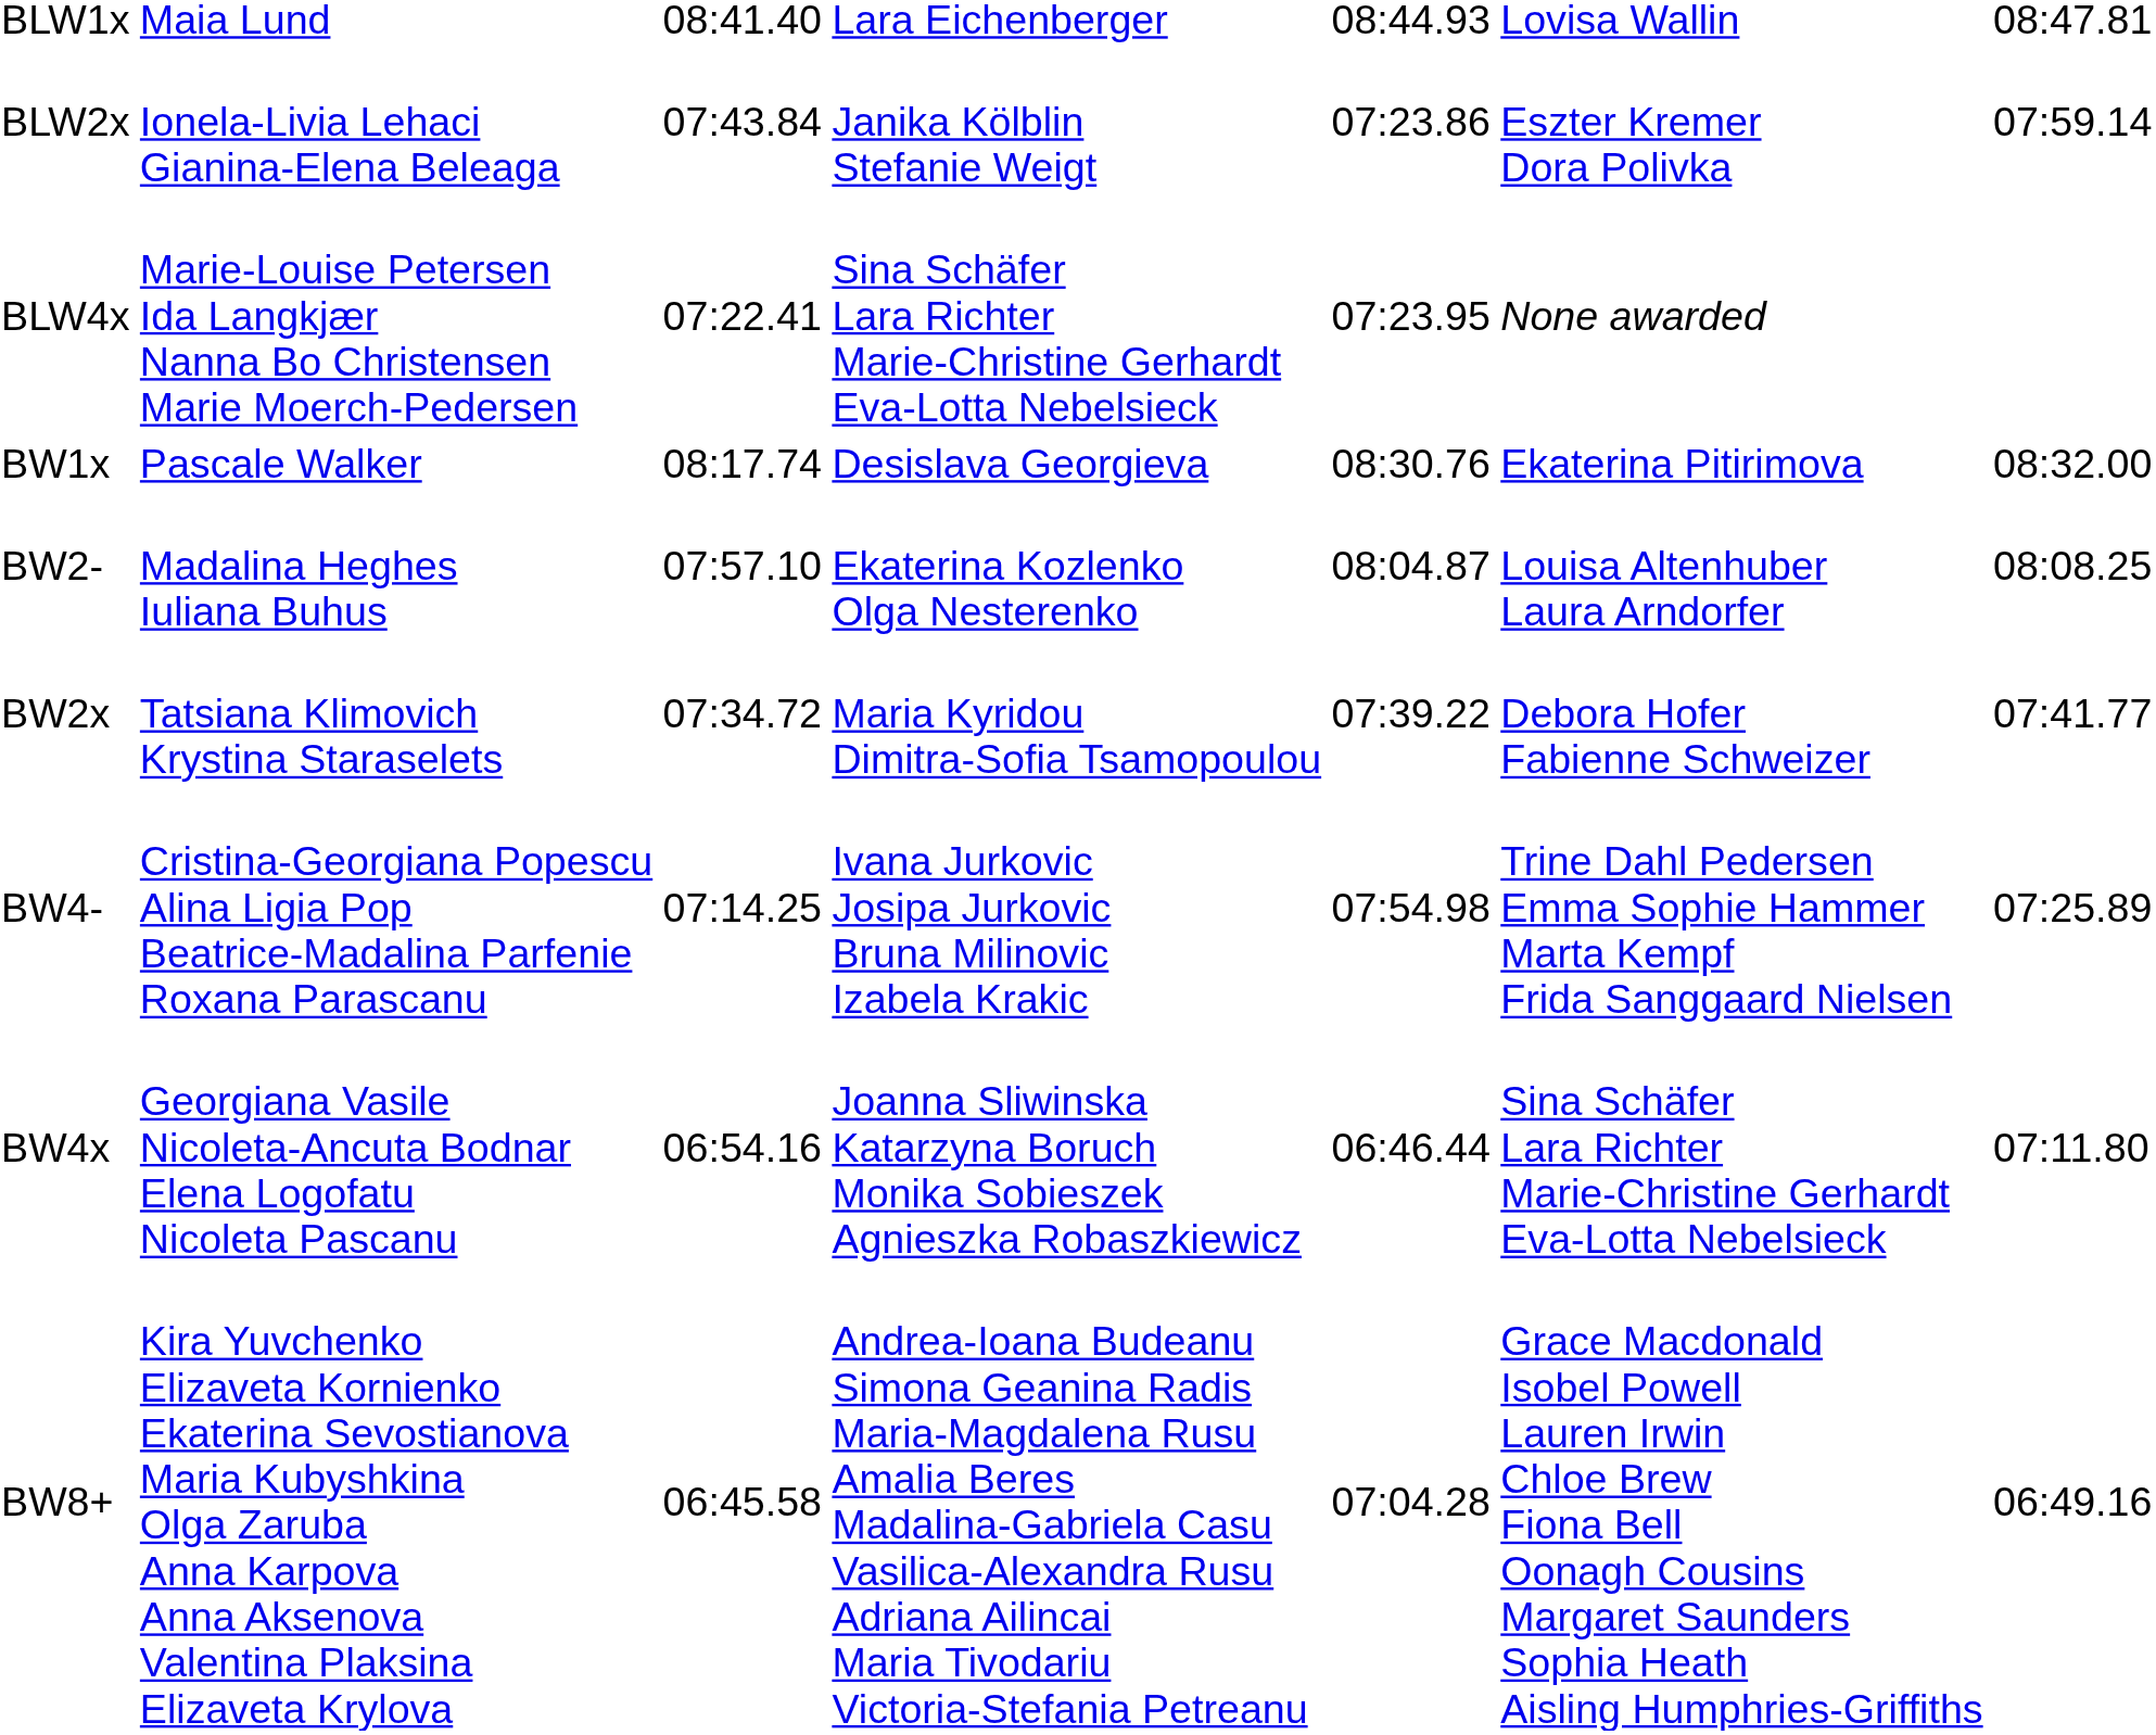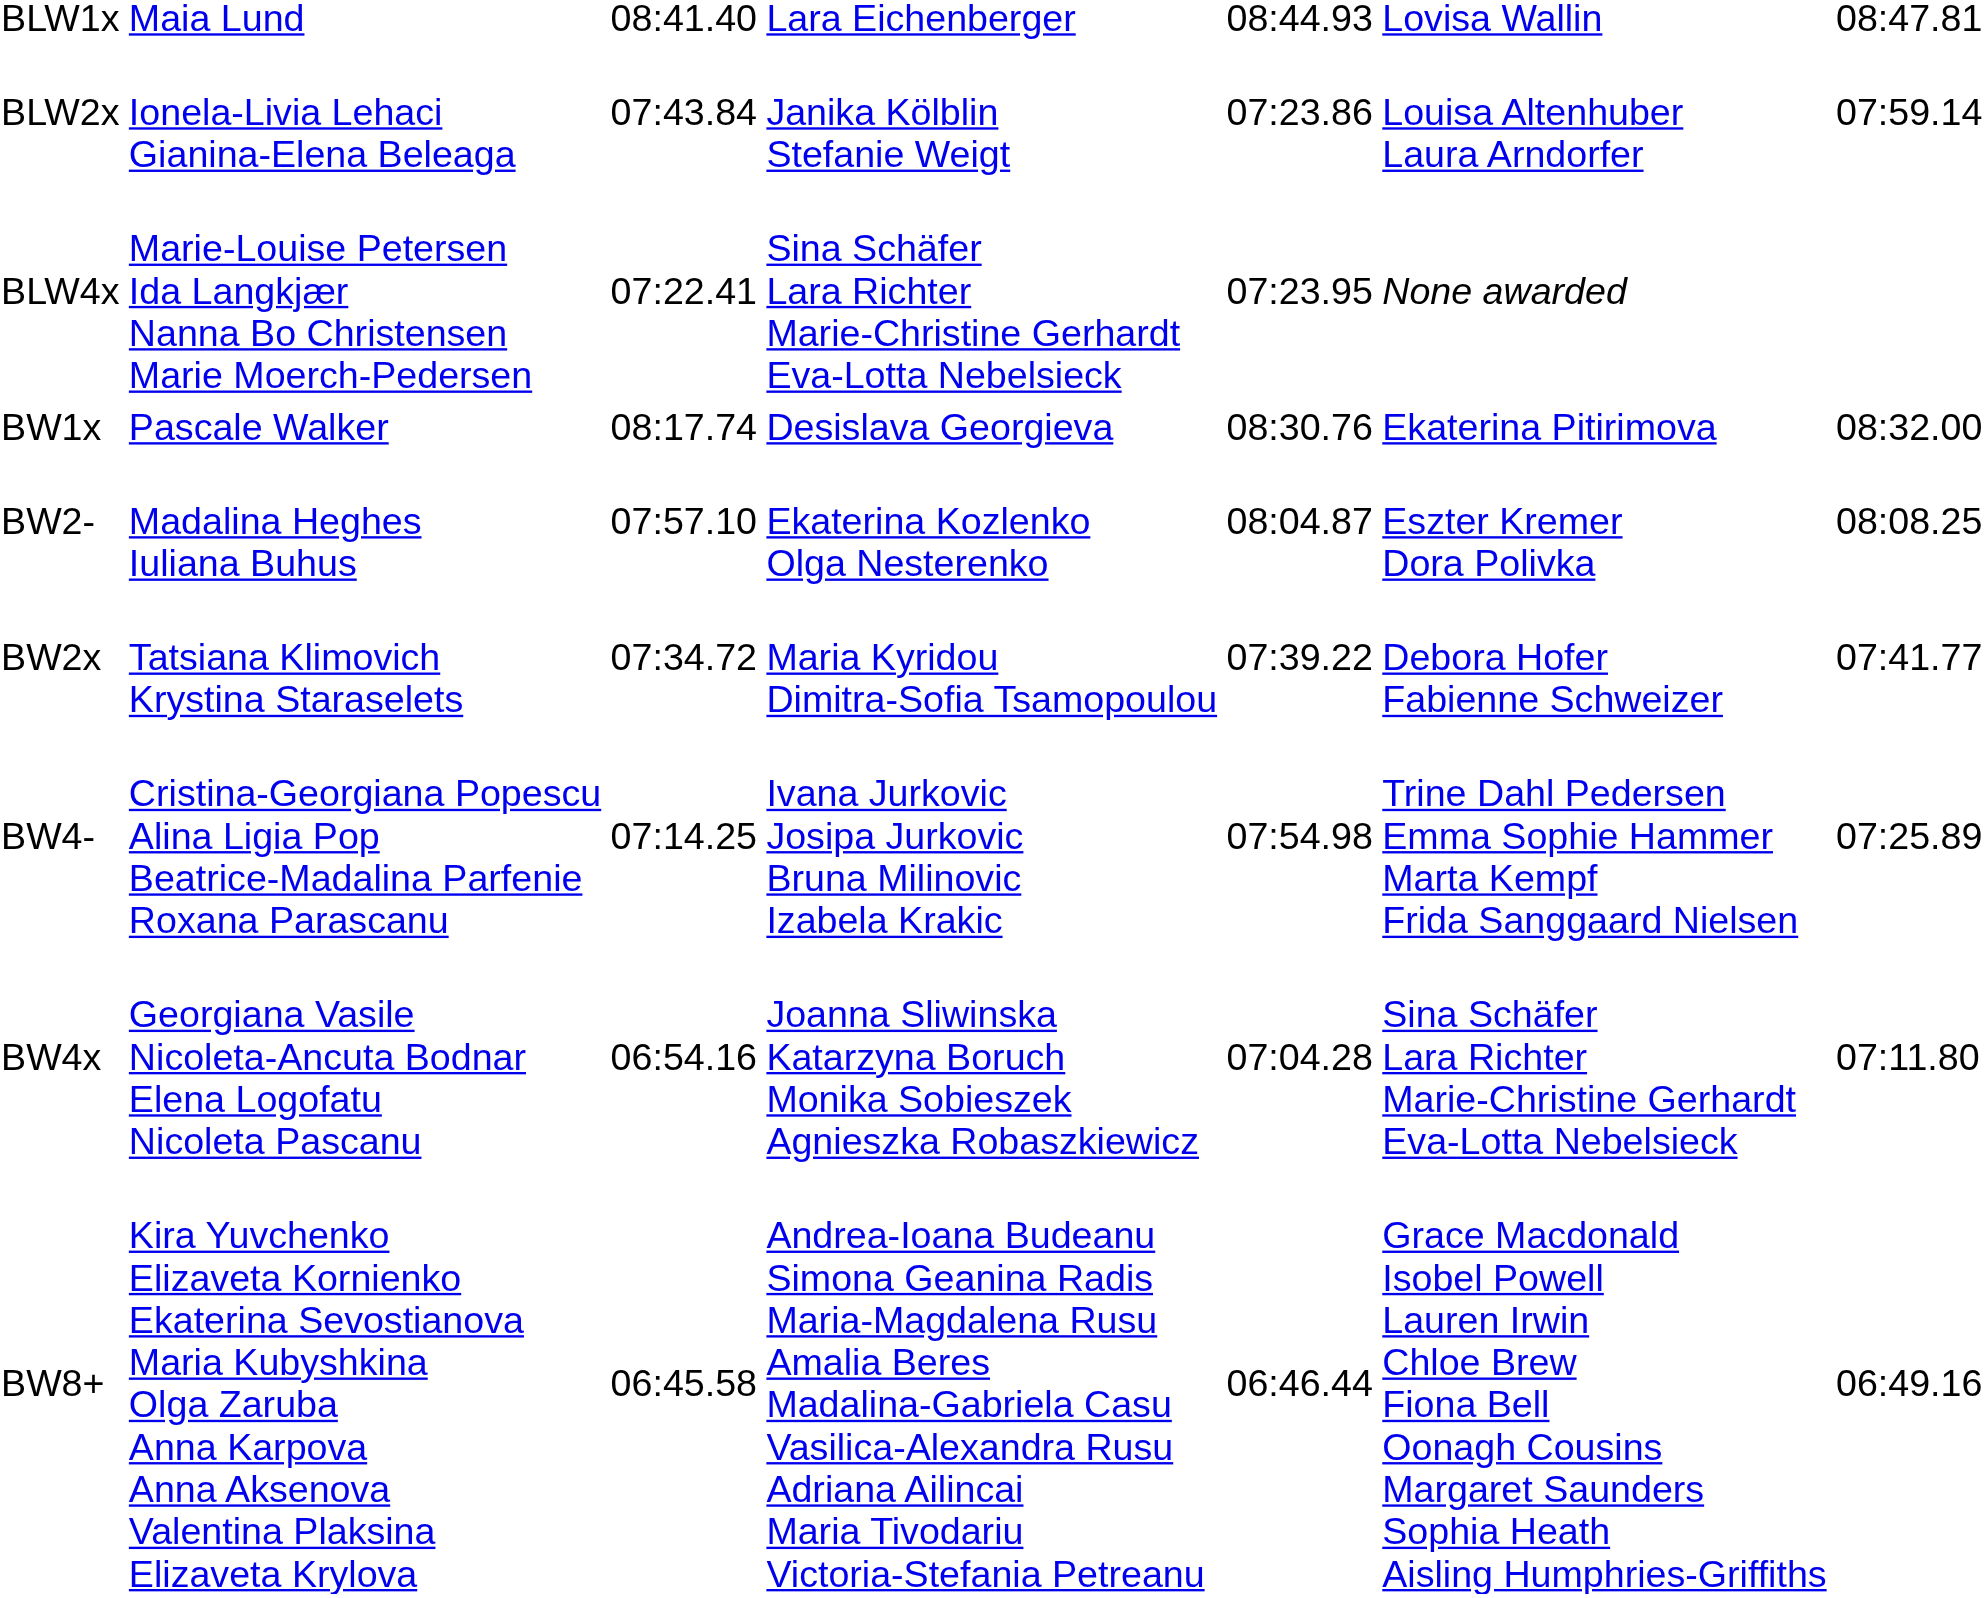BLW2x | column 6: Eszter Kremer Dora Polivka -> Louisa Altenhuber Laura Arndorfer
BW2- | column 6: Louisa Altenhuber Laura Arndorfer -> Eszter Kremer Dora Polivka
BW4x | column 5: 06:46.44 -> 07:04.28
BW8+ | column 5: 07:04.28 -> 06:46.44
